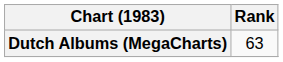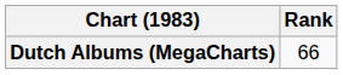Dutch Albums (MegaCharts) | Rank: 63 -> 66
